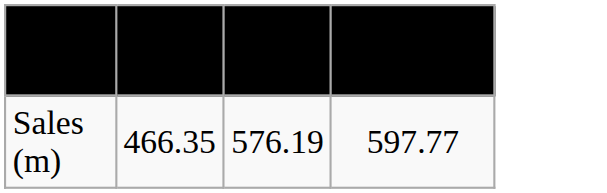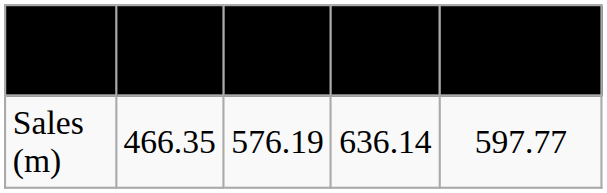+ column: 2014 | 636.14
